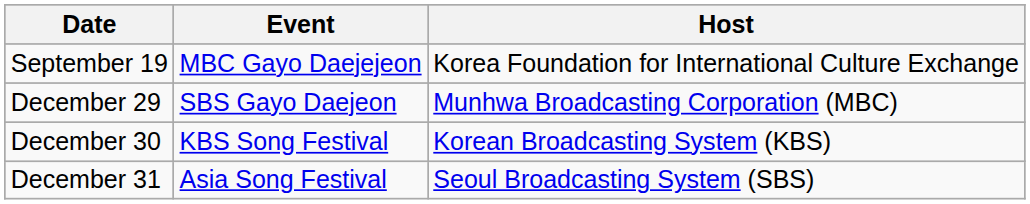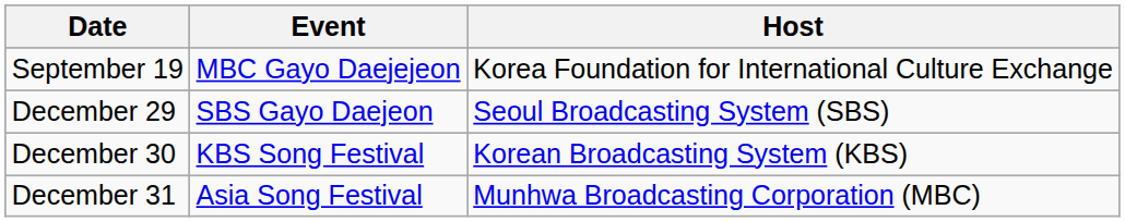December 29 | Host: Munhwa Broadcasting Corporation (MBC) -> Seoul Broadcasting System (SBS)
December 31 | Host: Seoul Broadcasting System (SBS) -> Munhwa Broadcasting Corporation (MBC)
